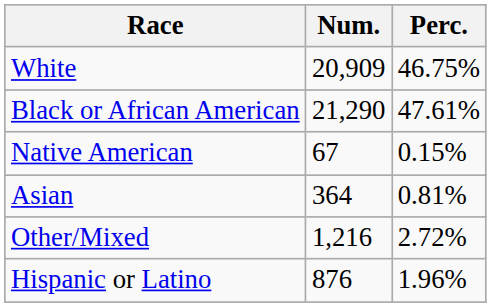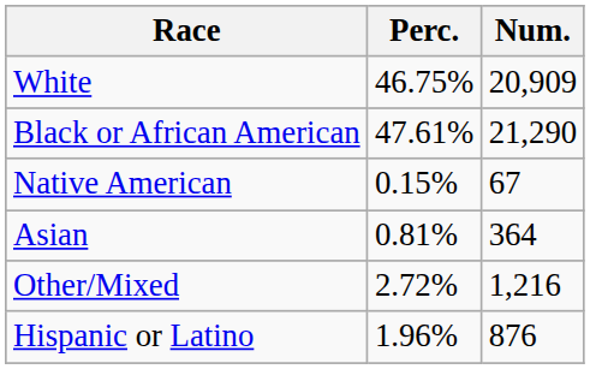columns swapped: Num. <-> Perc.
